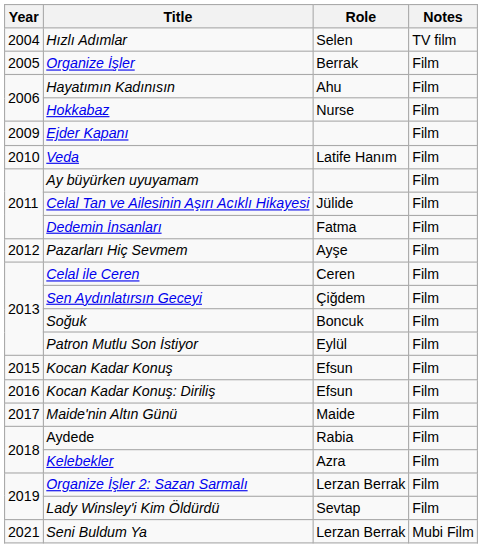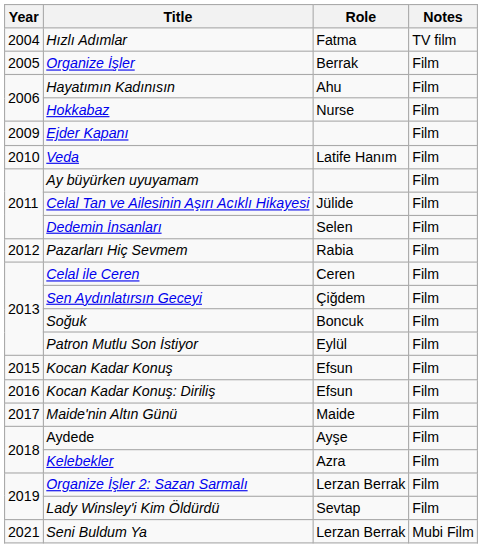Hızlı Adımlar | Role: Selen -> Fatma
Dedemin İnsanları | Role: Fatma -> Selen
Pazarları Hiç Sevmem | Role: Ayşe -> Rabia
Aydede | Role: Rabia -> Ayşe
